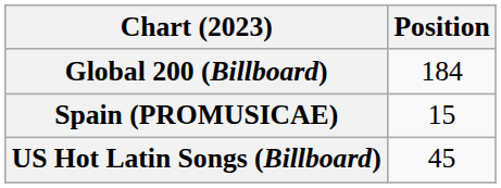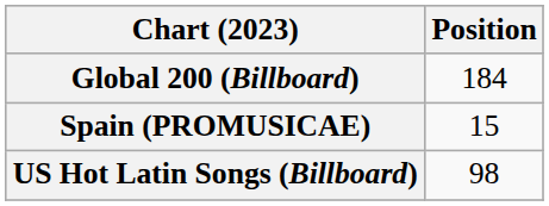US Hot Latin Songs (Billboard) | Position: 45 -> 98
